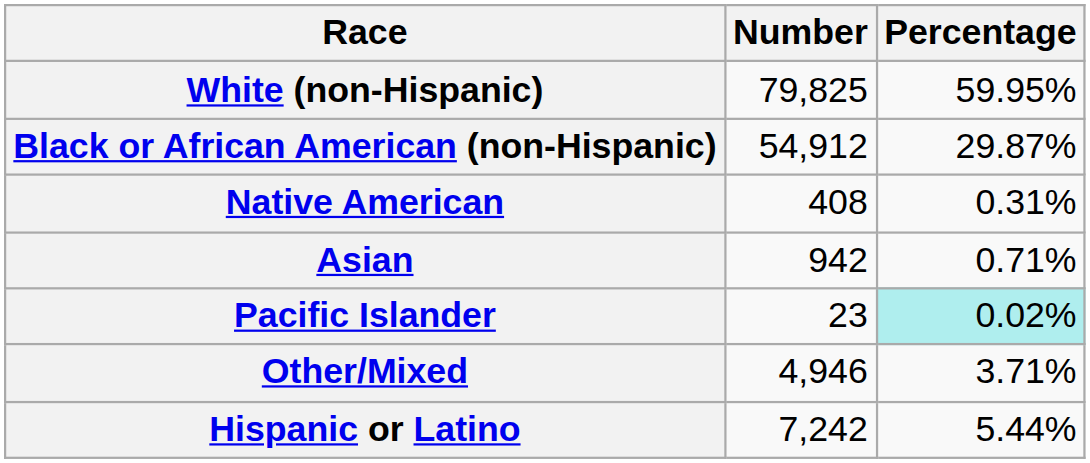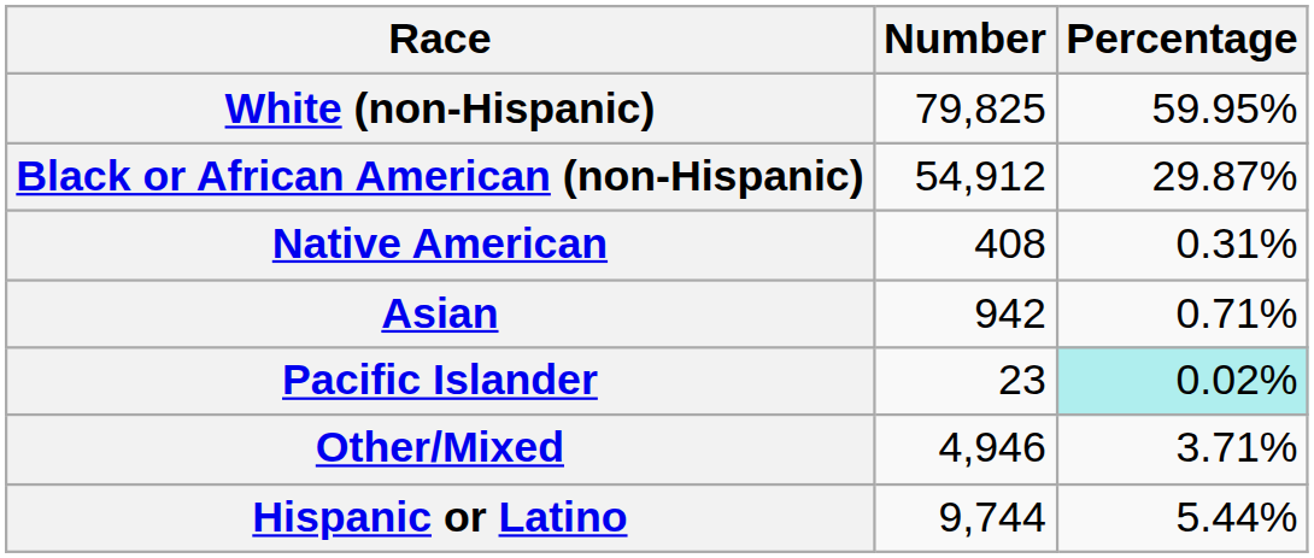Hispanic or Latino | Number: 7,242 -> 9,744
